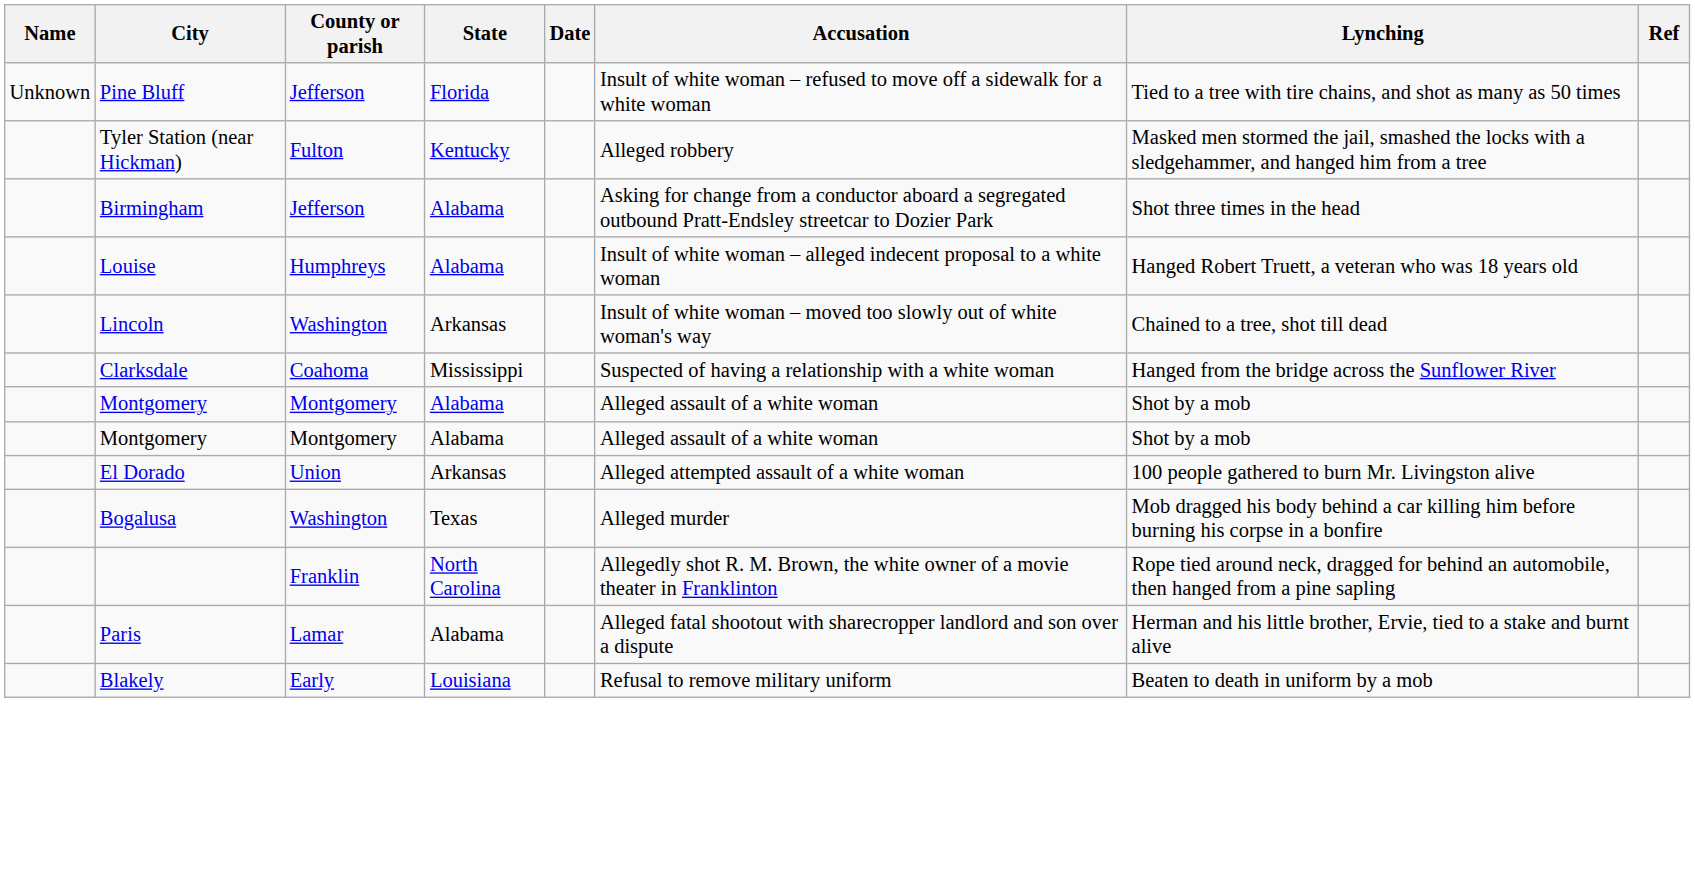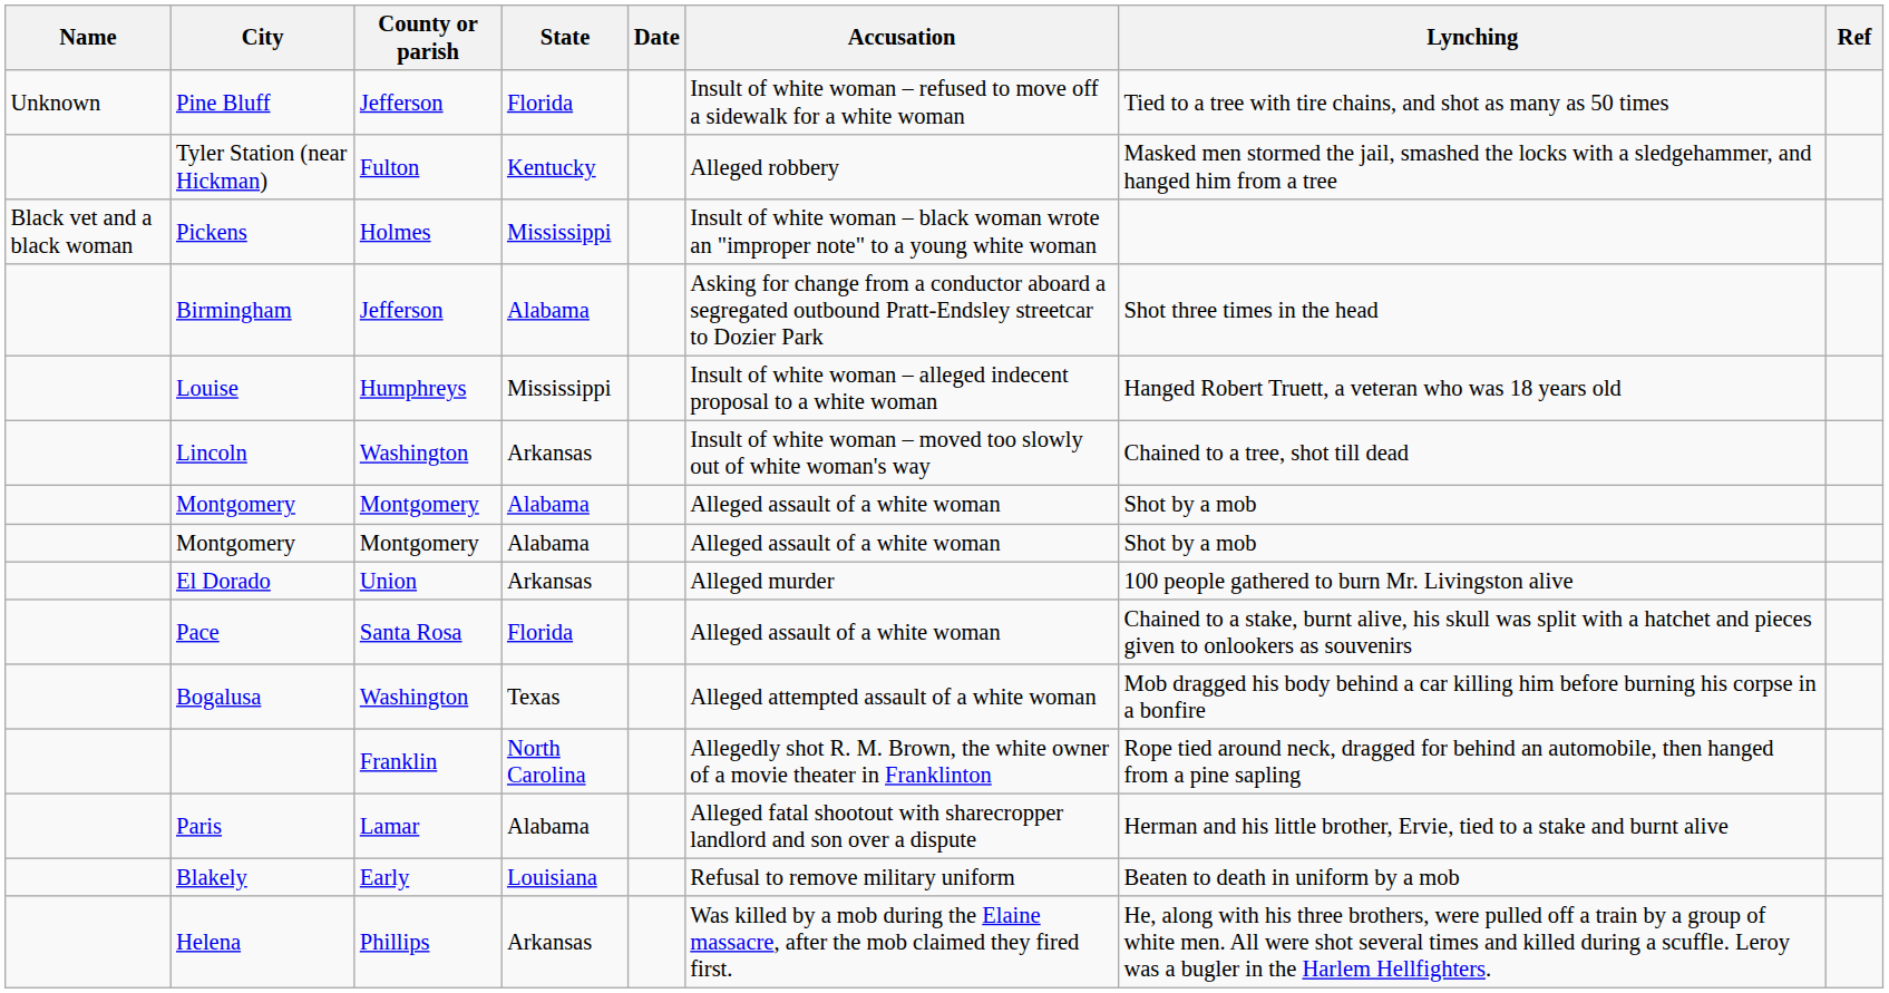+ row: Black vet and a black woman | Pickens | Holmes | Mississippi | Insult of white woman – black woman wrote an "improper note" to a young white woman
Louise | State: Alabama -> Mississippi
- row: Clarksdale | Coahoma | Mississippi | Suspected of having a relationship with a white woman | Hanged from the bridge across the Sunflower River
El Dorado | Accusation: Alleged attempted assault of a white woman -> Alleged murder
+ row: Pace | Santa Rosa | Florida | Alleged assault of a white woman | Chained to a stake, burnt alive, his skull was split with a hatchet and pieces given to onlookers as souvenirs
Bogalusa | Accusation: Alleged murder -> Alleged attempted assault of a white woman
+ row: Helena | Phillips | Arkansas | Was killed by a mob during the Elaine massacre, after the mob claimed they fired first. | He, along with his three brothers, were pulled off a train by a group of white men. All were shot several times and killed during a scuffle. Leroy was a bugler in the Harlem Hellfighters.
